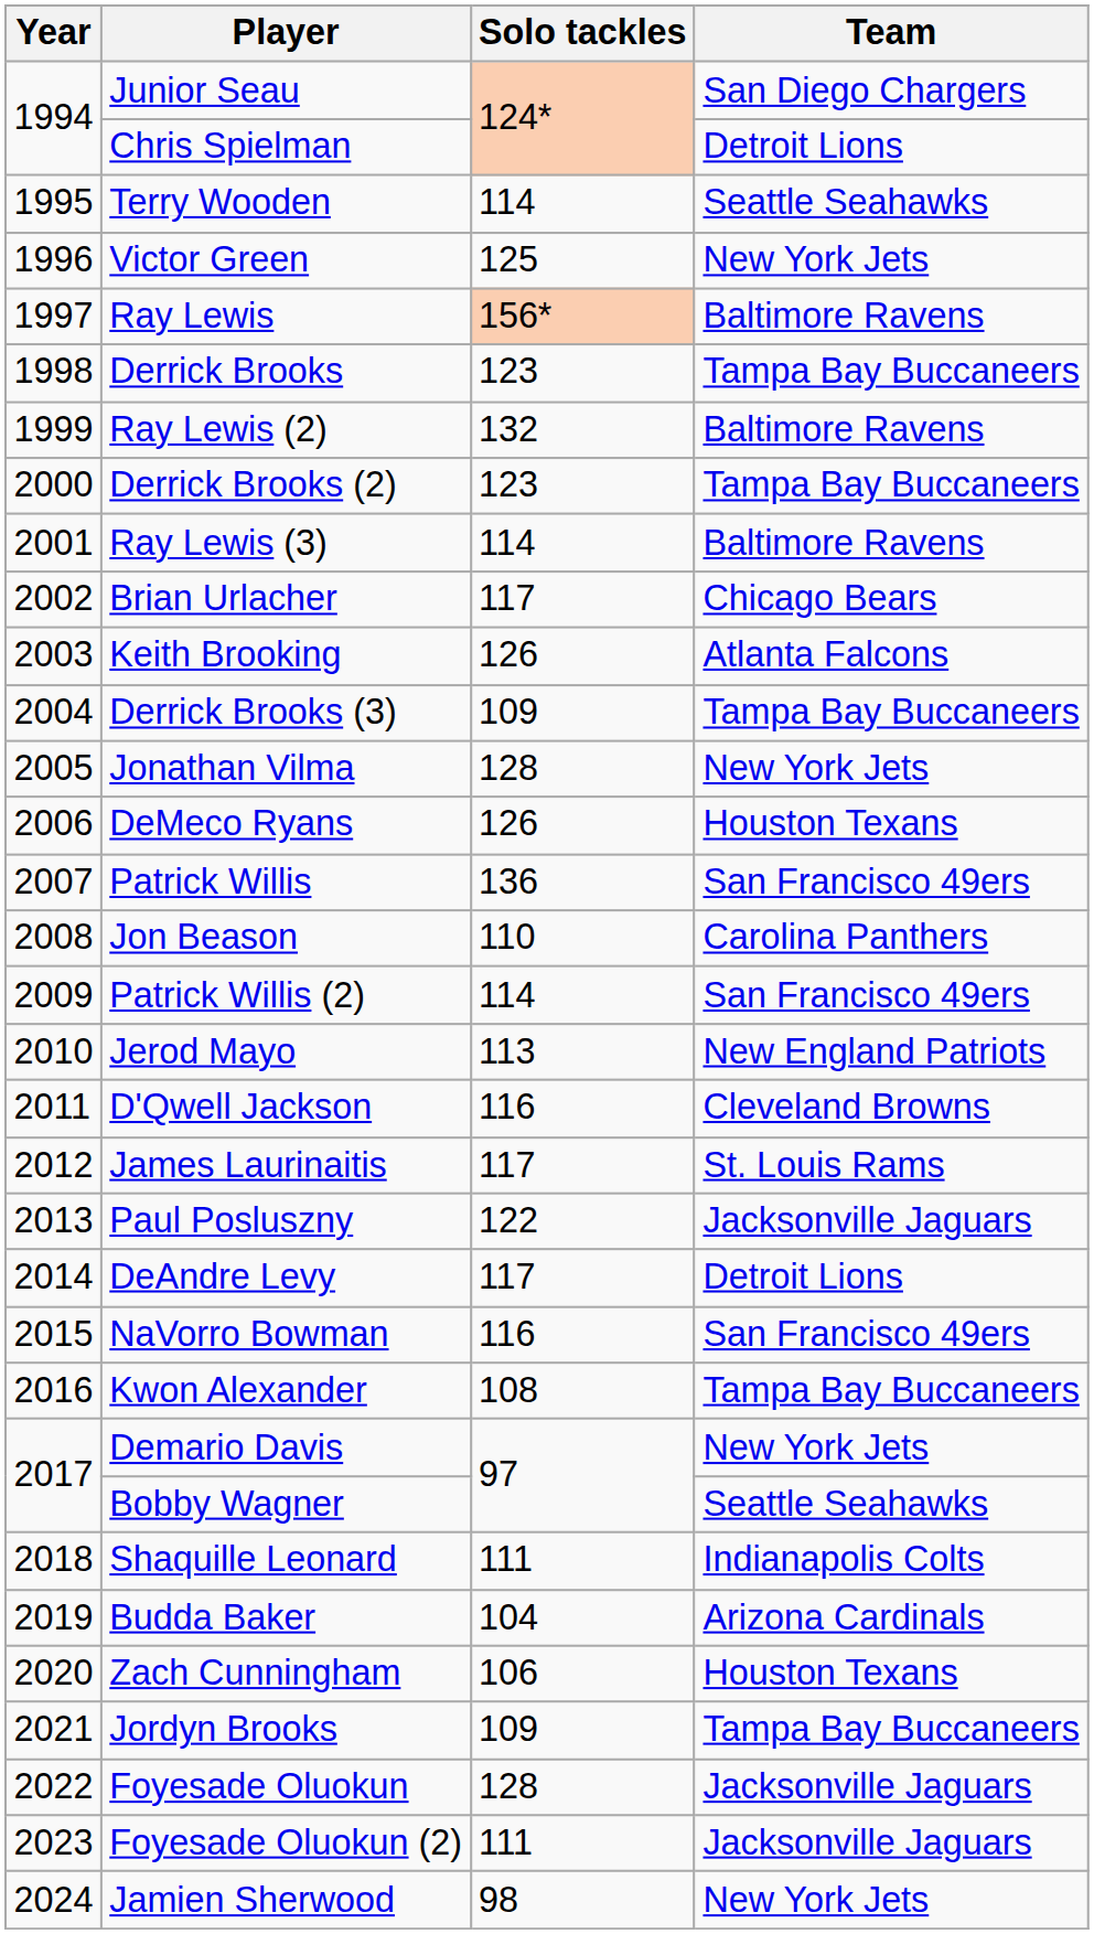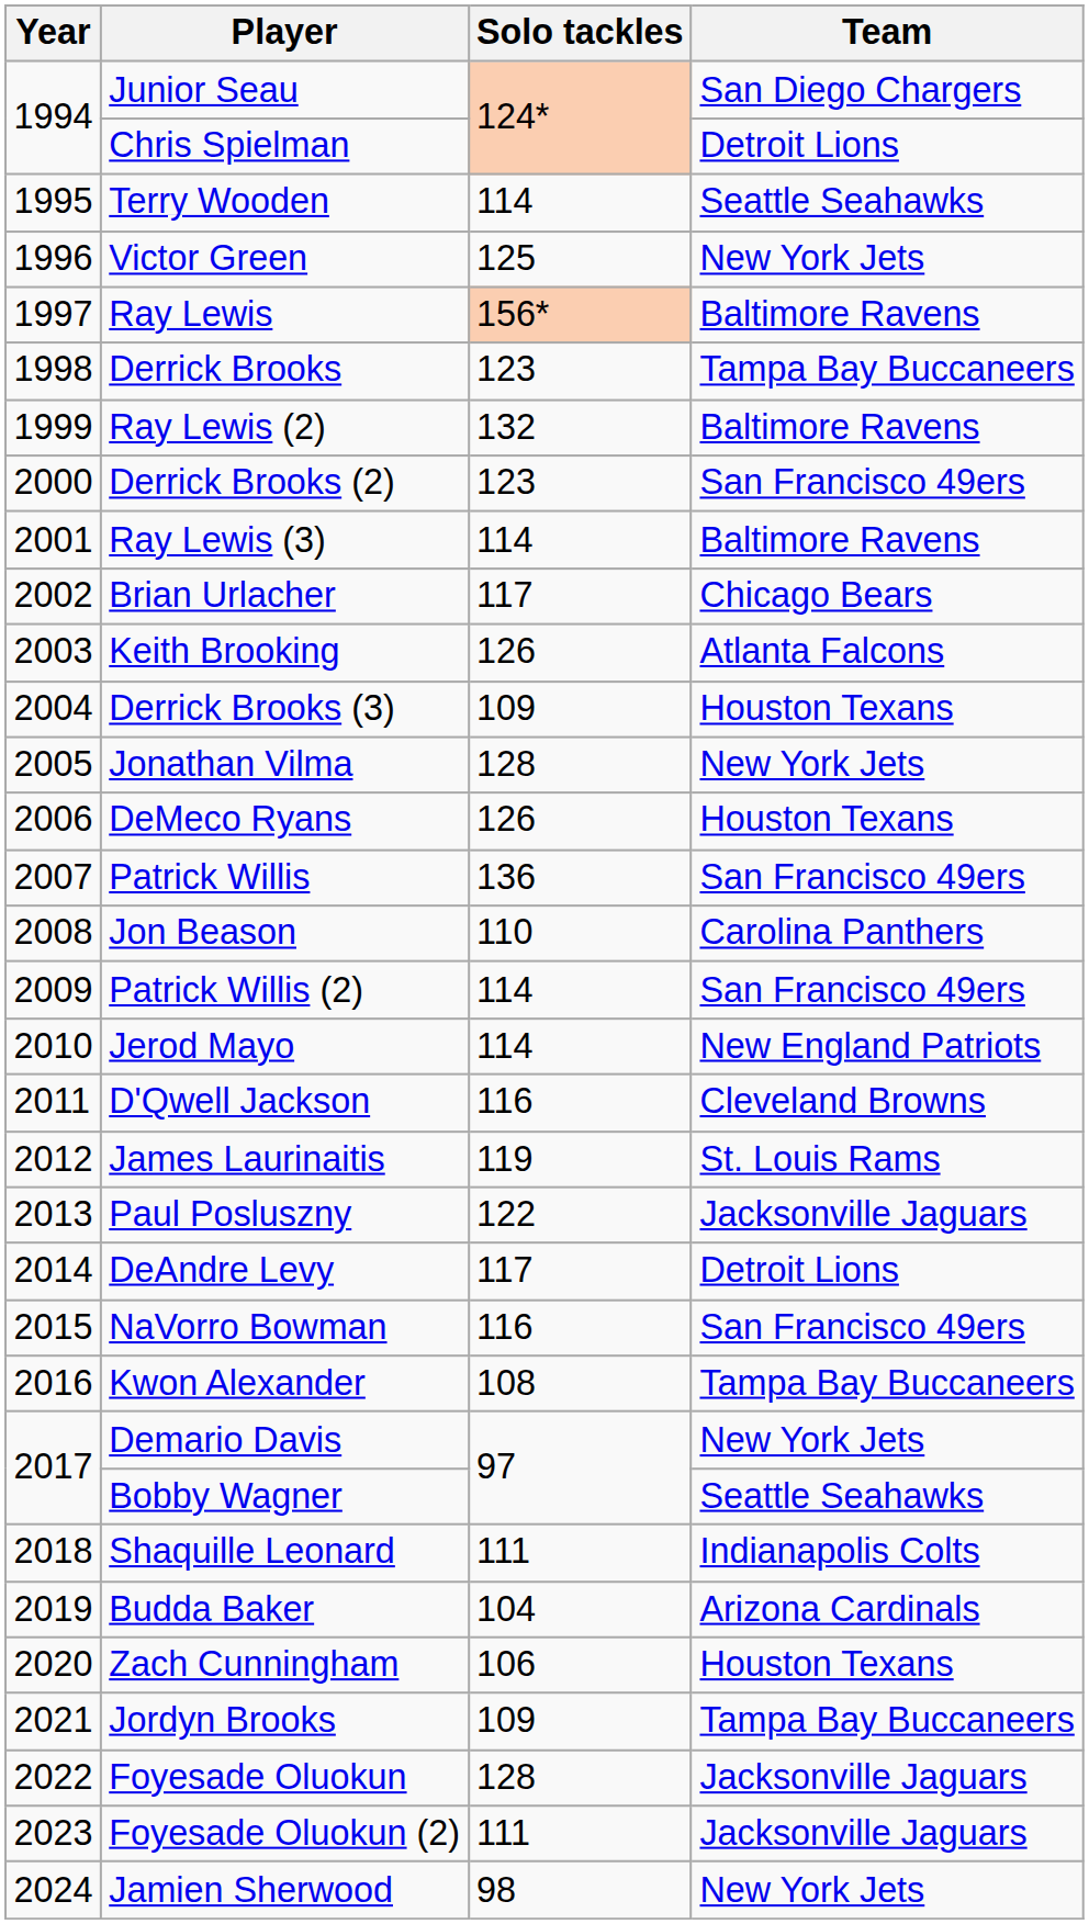Derrick Brooks (2) | Team: Tampa Bay Buccaneers -> San Francisco 49ers
Derrick Brooks (3) | Team: Tampa Bay Buccaneers -> Houston Texans
Jerod Mayo | Solo tackles: 113 -> 114
James Laurinaitis | Solo tackles: 117 -> 119
